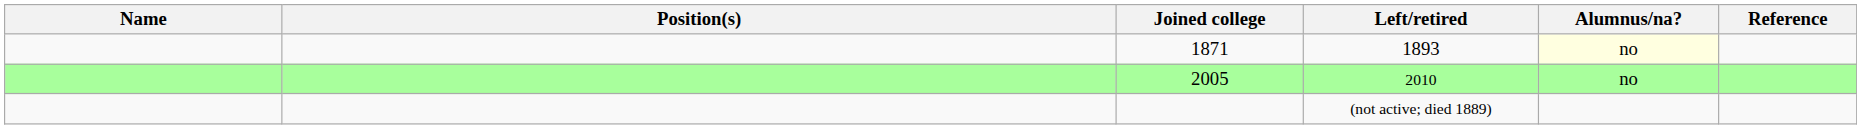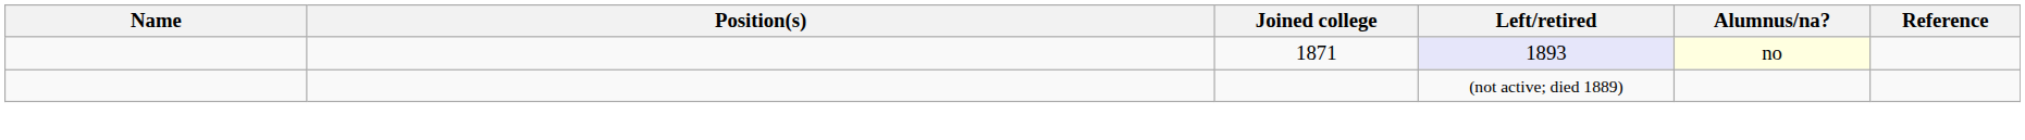1871 | Left/retired: no background -> lavender background
- row: 2005 | 2010 | no
